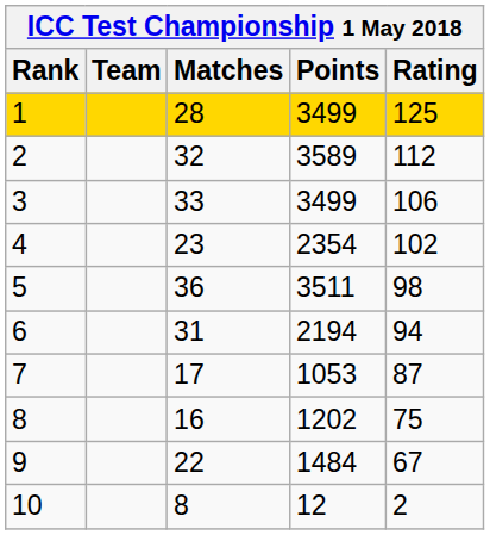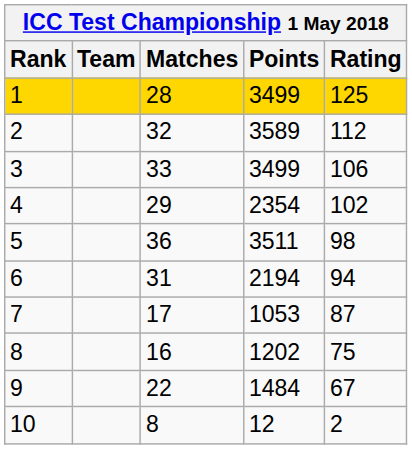4 | Matches: 23 -> 29
